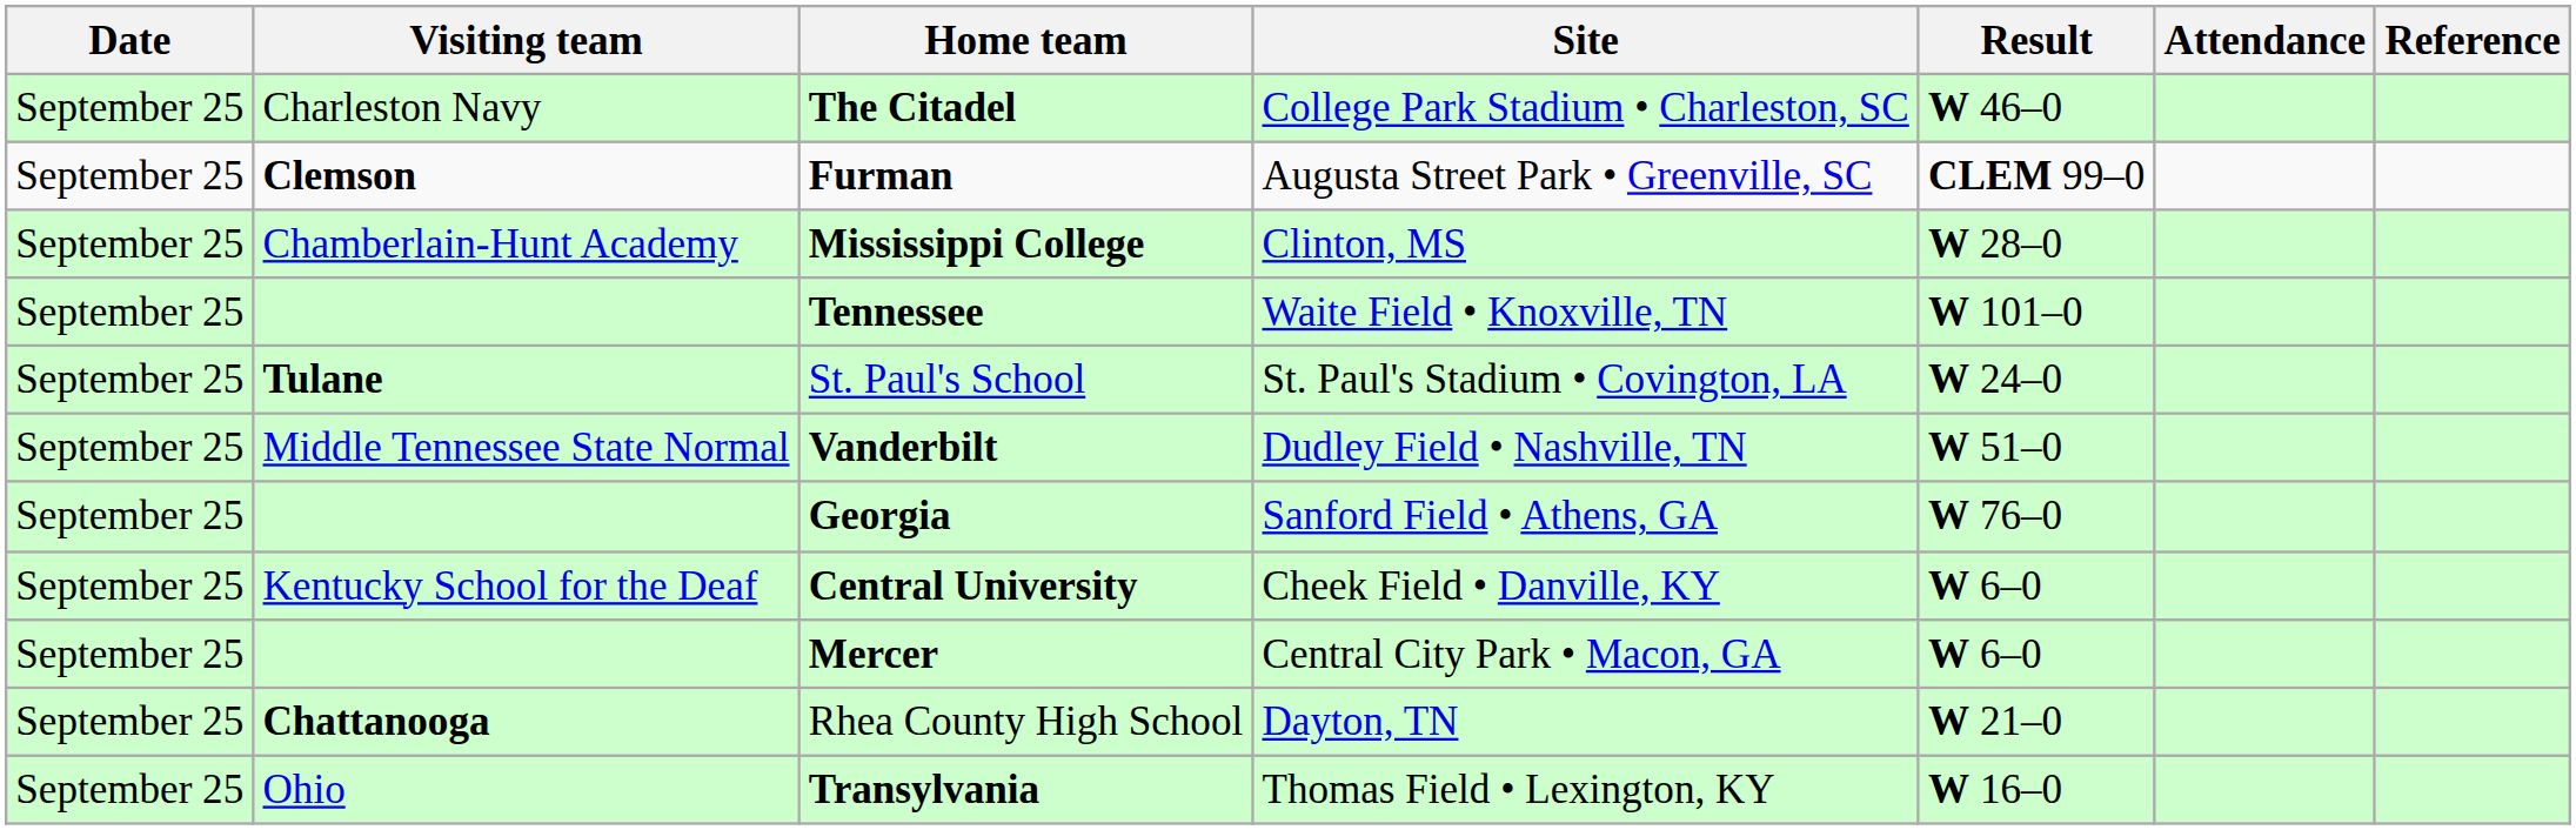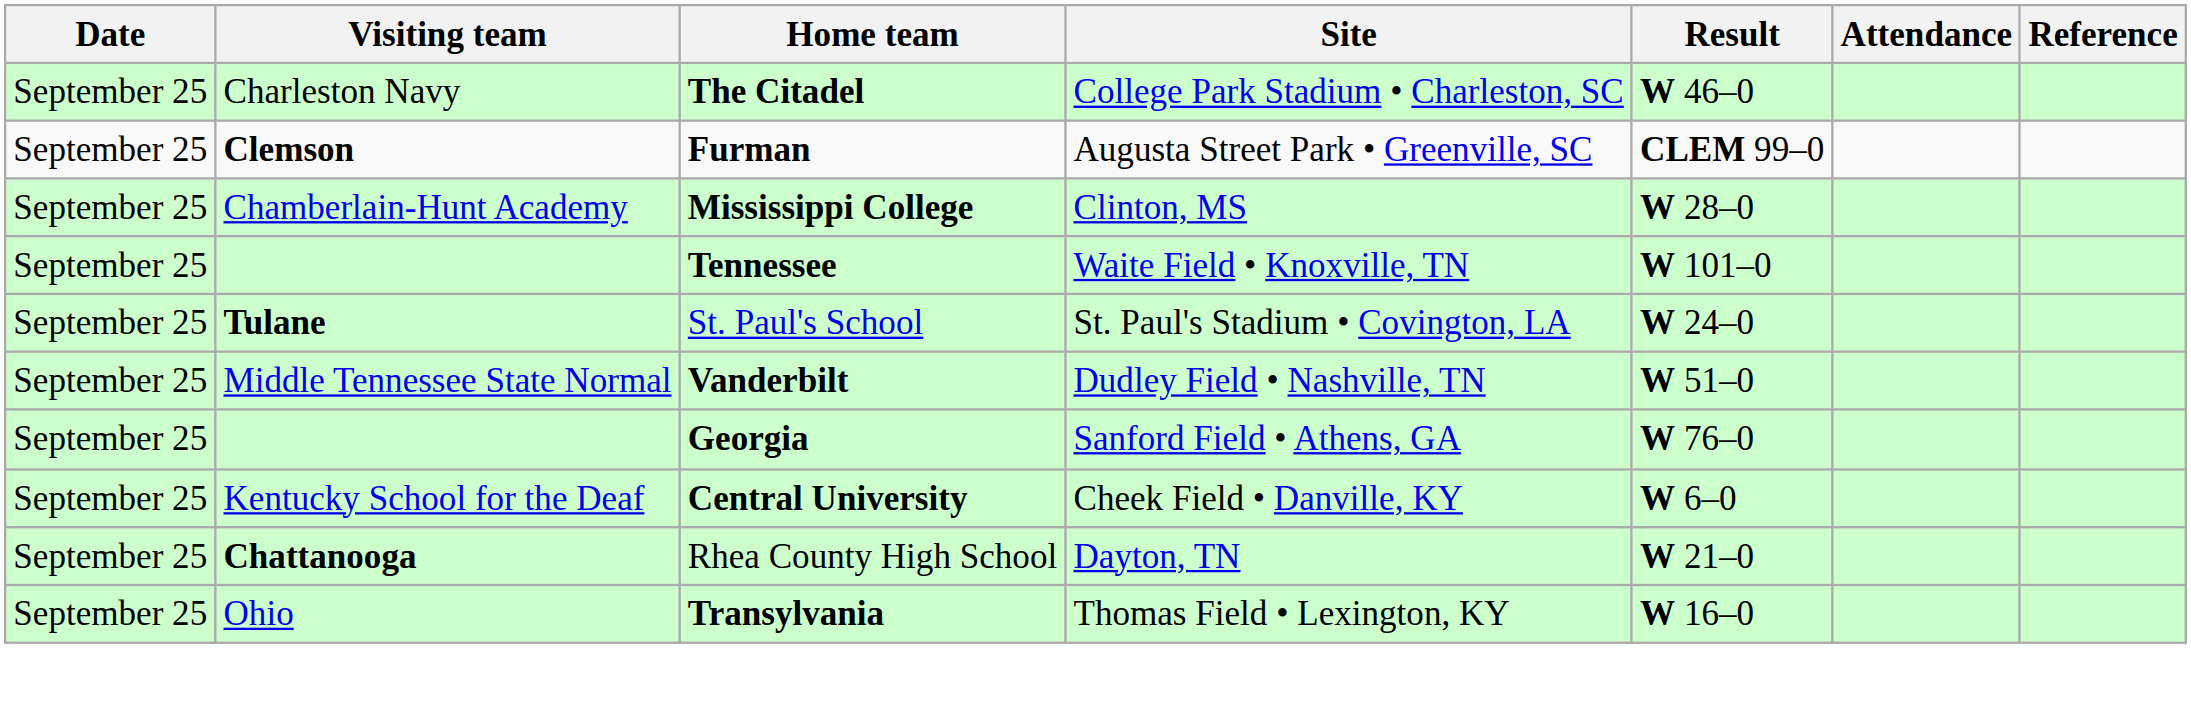- row: September 25 | Mercer | Central City Park • Macon, GA | W 6–0
